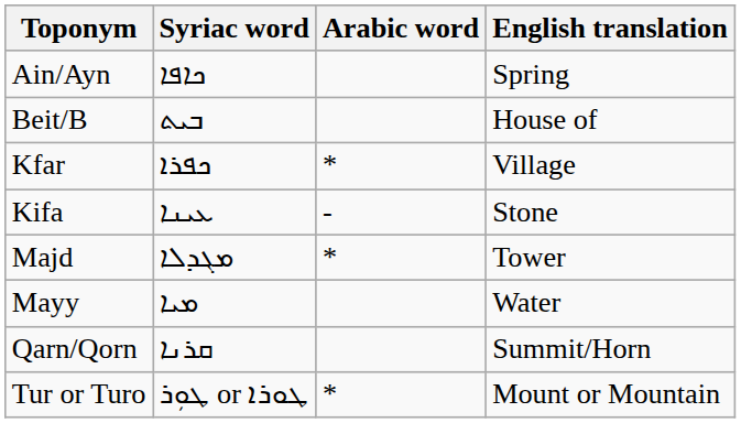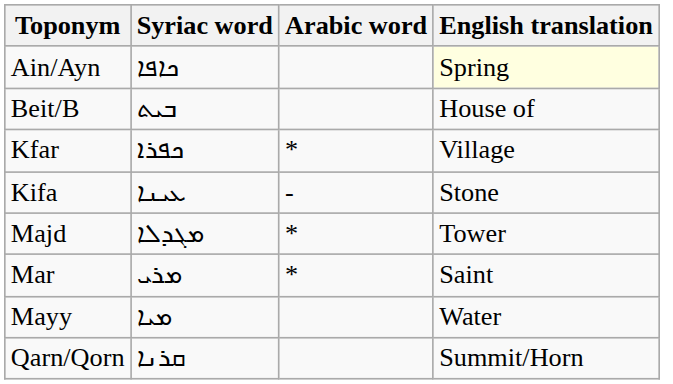Ain/Ayn | English translation: no background -> lightyellow background
+ row: Mar | ܡܪܝ | * | Saint
- row: Tur or Turo | ܛܘܼܪ or ܛܘܪܐ | * | Mount or Mountain
